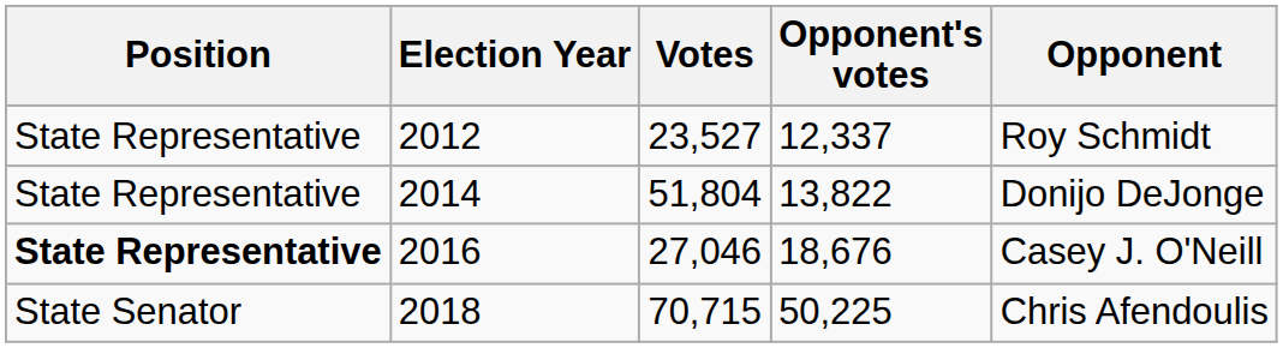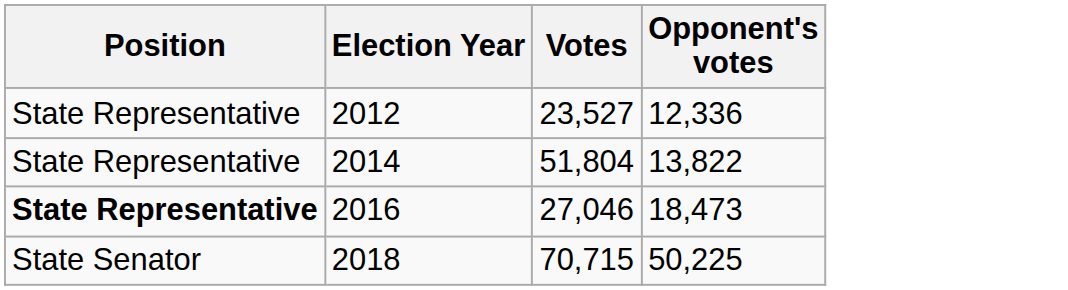- column: Opponent | Roy Schmidt | Donijo DeJonge | Casey J. O'Neill | Chris Afendoulis
2012 | Opponent's votes: 12,337 -> 12,336
2016 | Opponent's votes: 18,676 -> 18,473
